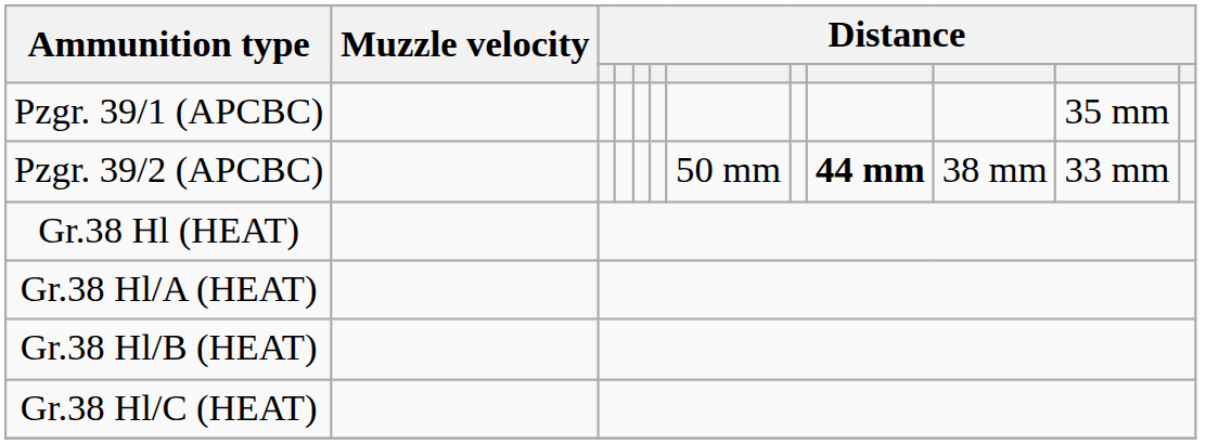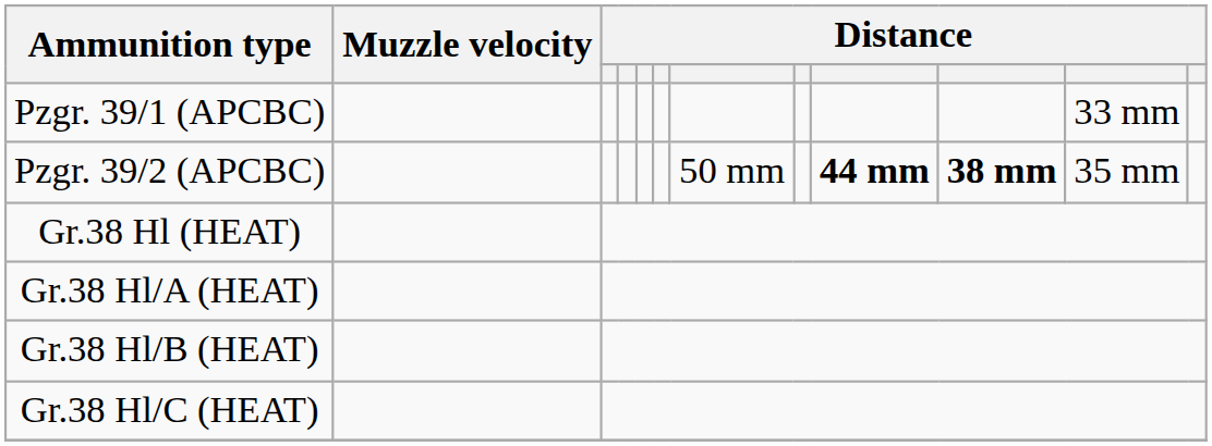Pzgr. 39/1 (APCBC) | column 11: 35 mm -> 33 mm
Pzgr. 39/2 (APCBC) | column 10: normal -> bold
Pzgr. 39/2 (APCBC) | column 11: 33 mm -> 35 mm
